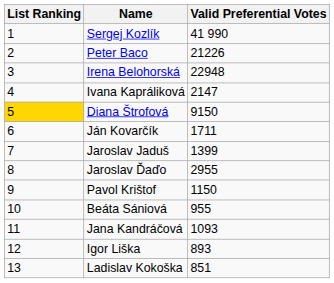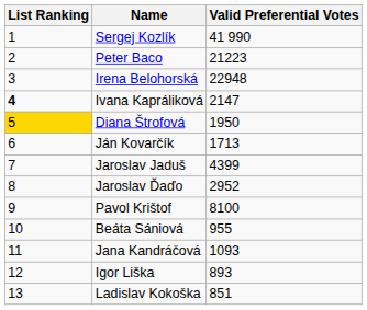Peter Baco | Valid Preferential Votes: 21226 -> 21223
Ivana Kapráliková | List Ranking: normal -> bold
Diana Štrofová | Valid Preferential Votes: 9150 -> 1950
Ján Kovarčík | Valid Preferential Votes: 1711 -> 1713
Jaroslav Jaduš | Valid Preferential Votes: 1399 -> 4399
Jaroslav Ďaďo | Valid Preferential Votes: 2955 -> 2952
Pavol Krištof | Valid Preferential Votes: 1150 -> 8100
